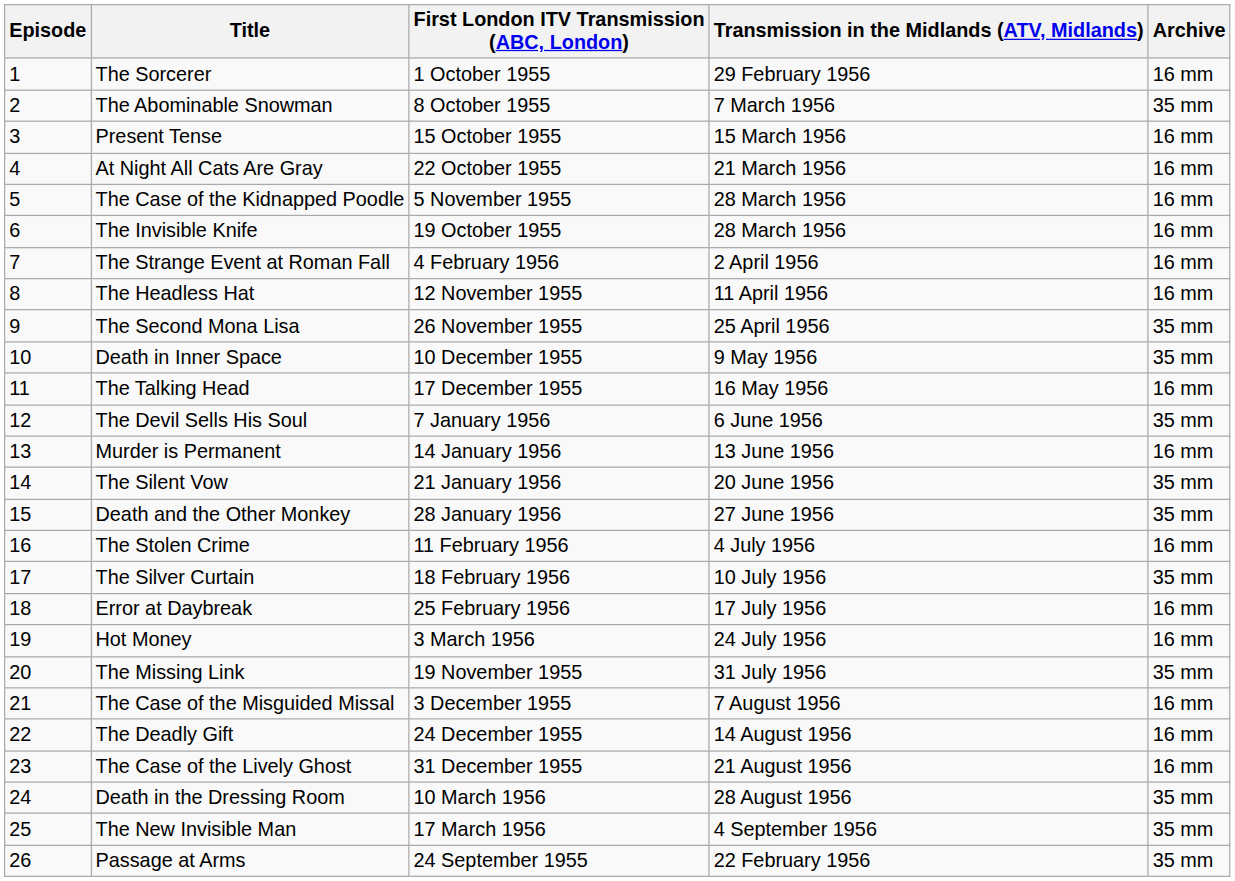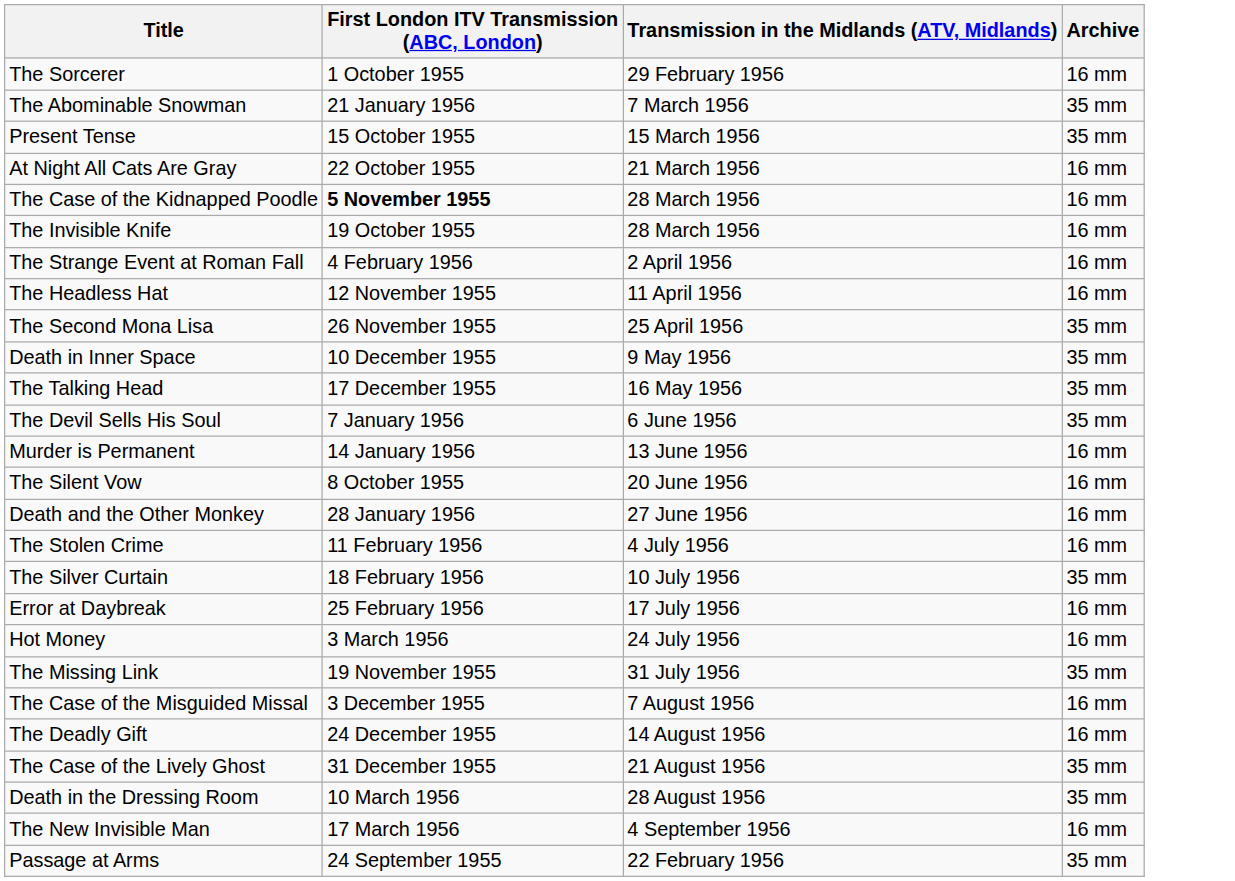- column: Episode | 1 | 2 | 3 | 4 | 5 | 6 | 7 | 8 | 9 | 10 | 11 | 12 | 13 | 14 | 15 | 16 | 17 | 18 | 19 | 20 | 21 | 22 | 23 | 24 | 25 | 26
The Abominable Snowman | First London ITV Transmission (ABC, London): 8 October 1955 -> 21 January 1956
Present Tense | Archive: 16 mm -> 35 mm
The Case of the Kidnapped Poodle | First London ITV Transmission (ABC, London): normal -> bold
The Talking Head | Archive: 16 mm -> 35 mm
The Silent Vow | First London ITV Transmission (ABC, London): 21 January 1956 -> 8 October 1955
The Silent Vow | Archive: 35 mm -> 16 mm
Death and the Other Monkey | Archive: 35 mm -> 16 mm
The Case of the Lively Ghost | Archive: 16 mm -> 35 mm
The New Invisible Man | Archive: 35 mm -> 16 mm
